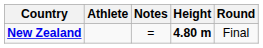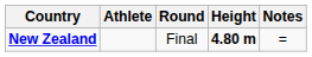columns swapped: Round <-> Notes
